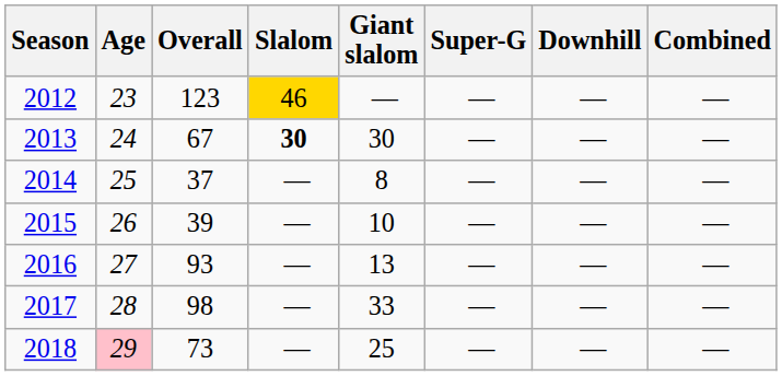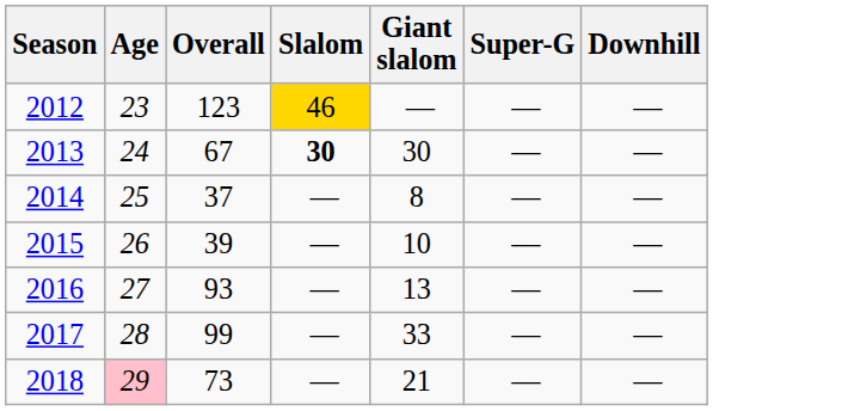- column: Combined | — | — | — | — | — | — | —
2017 | Overall: 98 -> 99
2018 | Giant slalom: 25 -> 21
